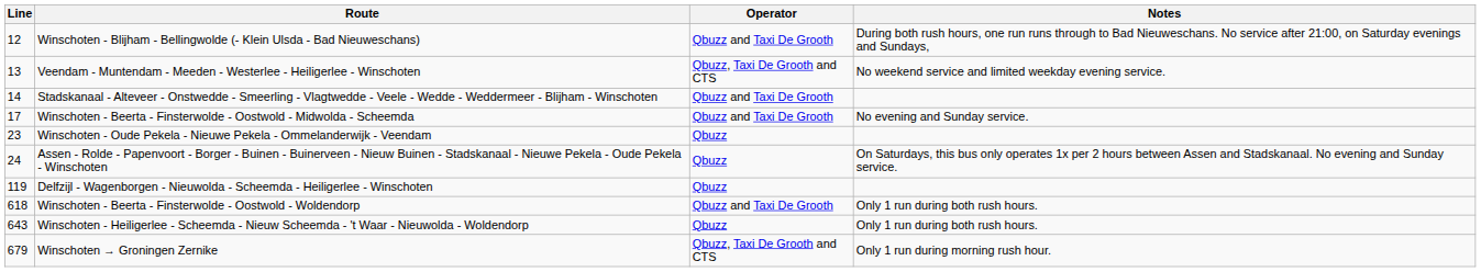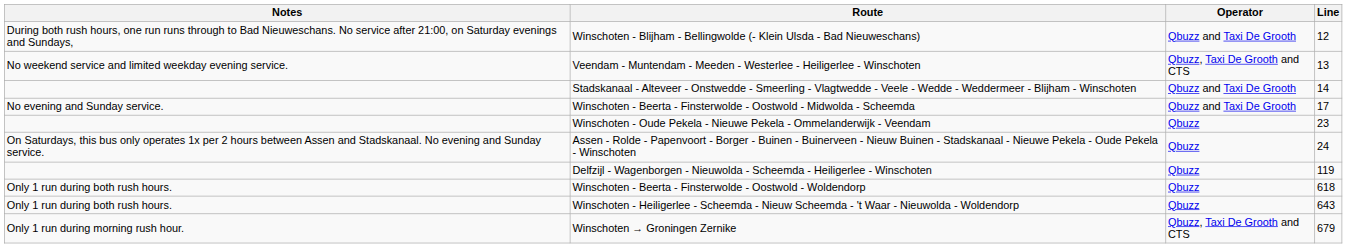columns swapped: Line <-> Notes
Winschoten - Beerta - Finsterwolde - Oostwold - Woldendorp | Operator: Qbuzz and Taxi De Grooth -> Qbuzz
